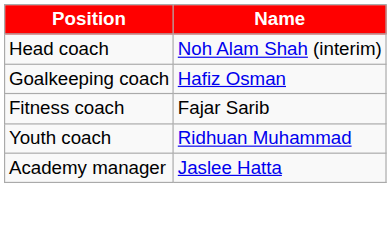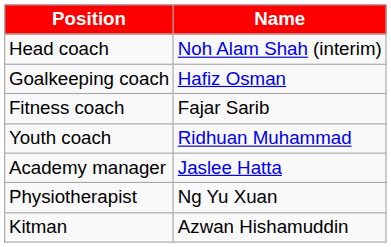+ row: Physiotherapist | Ng Yu Xuan
+ row: Kitman | Azwan Hishamuddin
